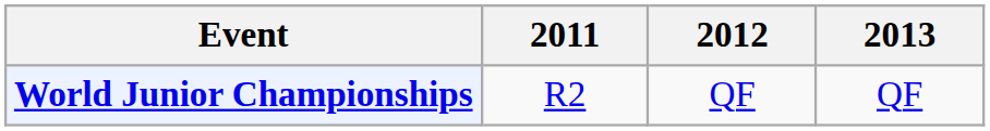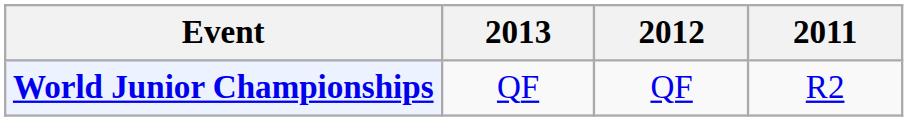columns swapped: 2011 <-> 2013
